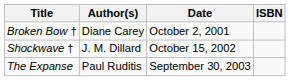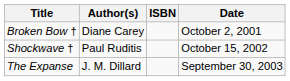columns swapped: Date <-> ISBN
Shockwave † | Author(s): J. M. Dillard -> Paul Ruditis
The Expanse | Author(s): Paul Ruditis -> J. M. Dillard
